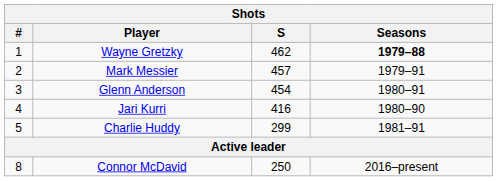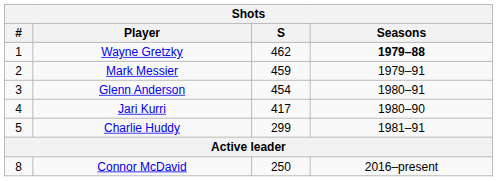Mark Messier | S: 457 -> 459
Jari Kurri | S: 416 -> 417
